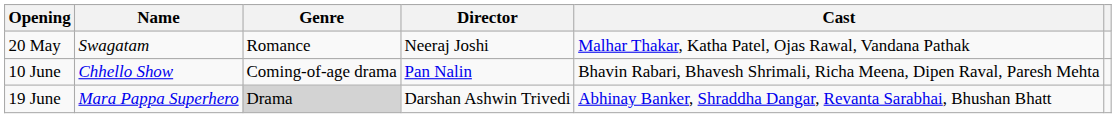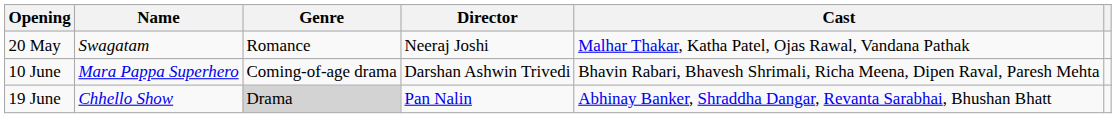10 June | Name: Chhello Show -> Mara Pappa Superhero
10 June | Director: Pan Nalin -> Darshan Ashwin Trivedi
19 June | Name: Mara Pappa Superhero -> Chhello Show
19 June | Director: Darshan Ashwin Trivedi -> Pan Nalin
